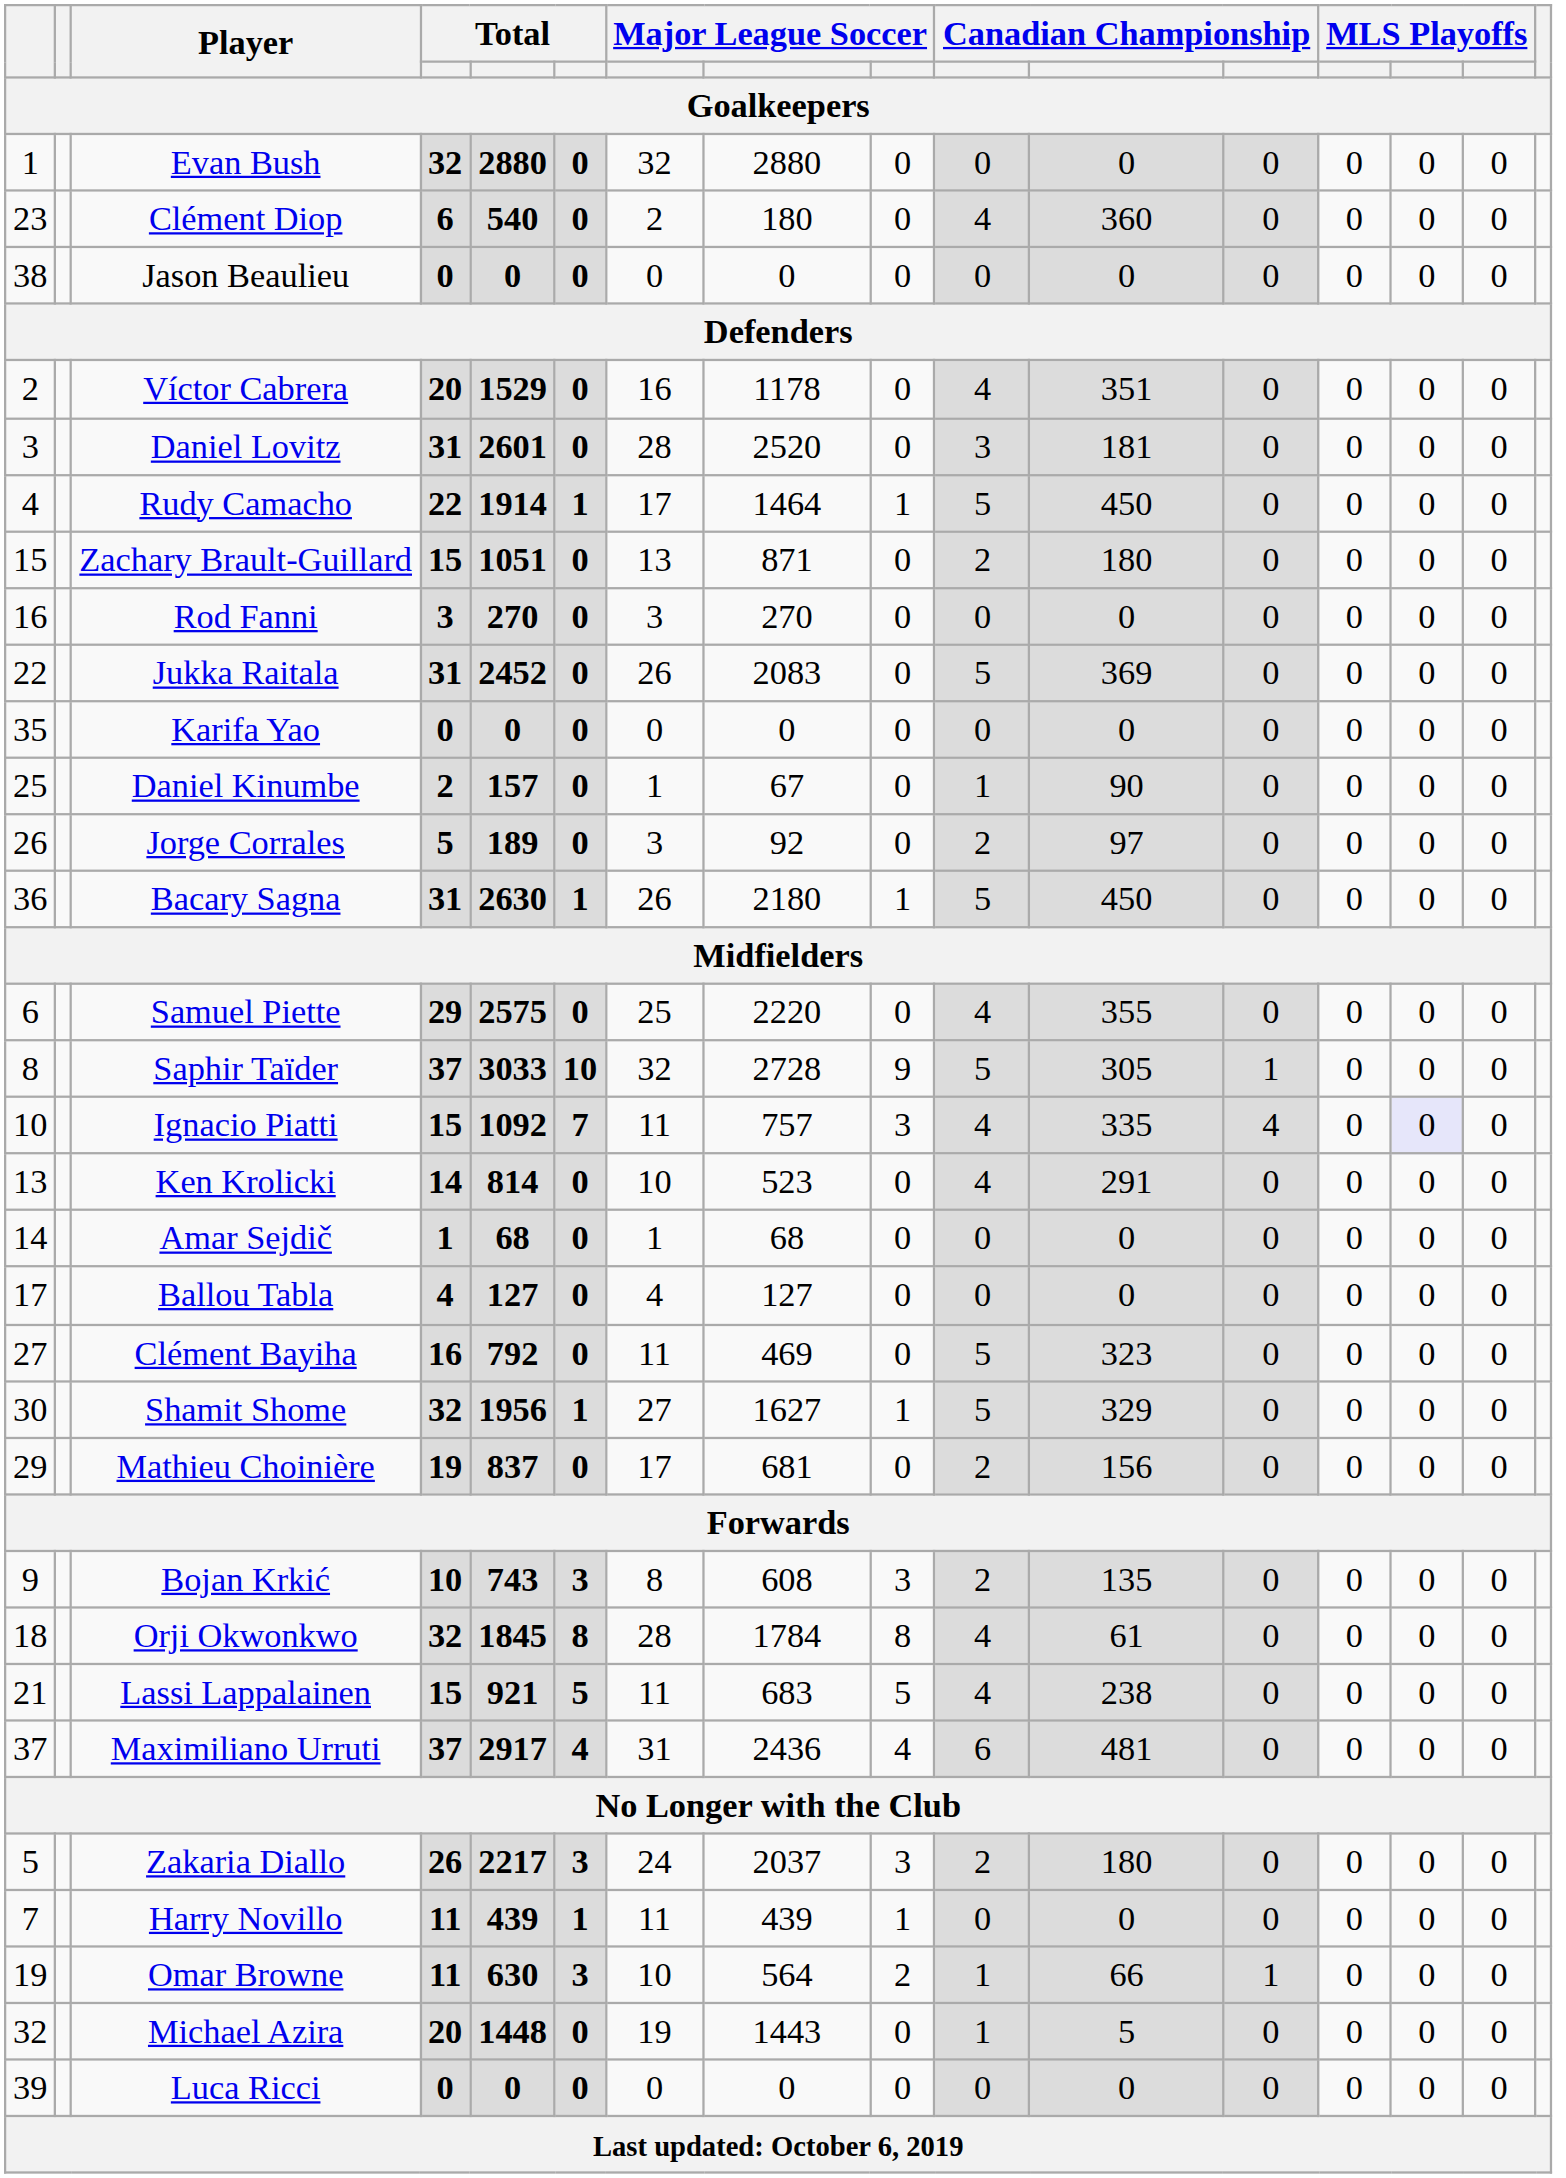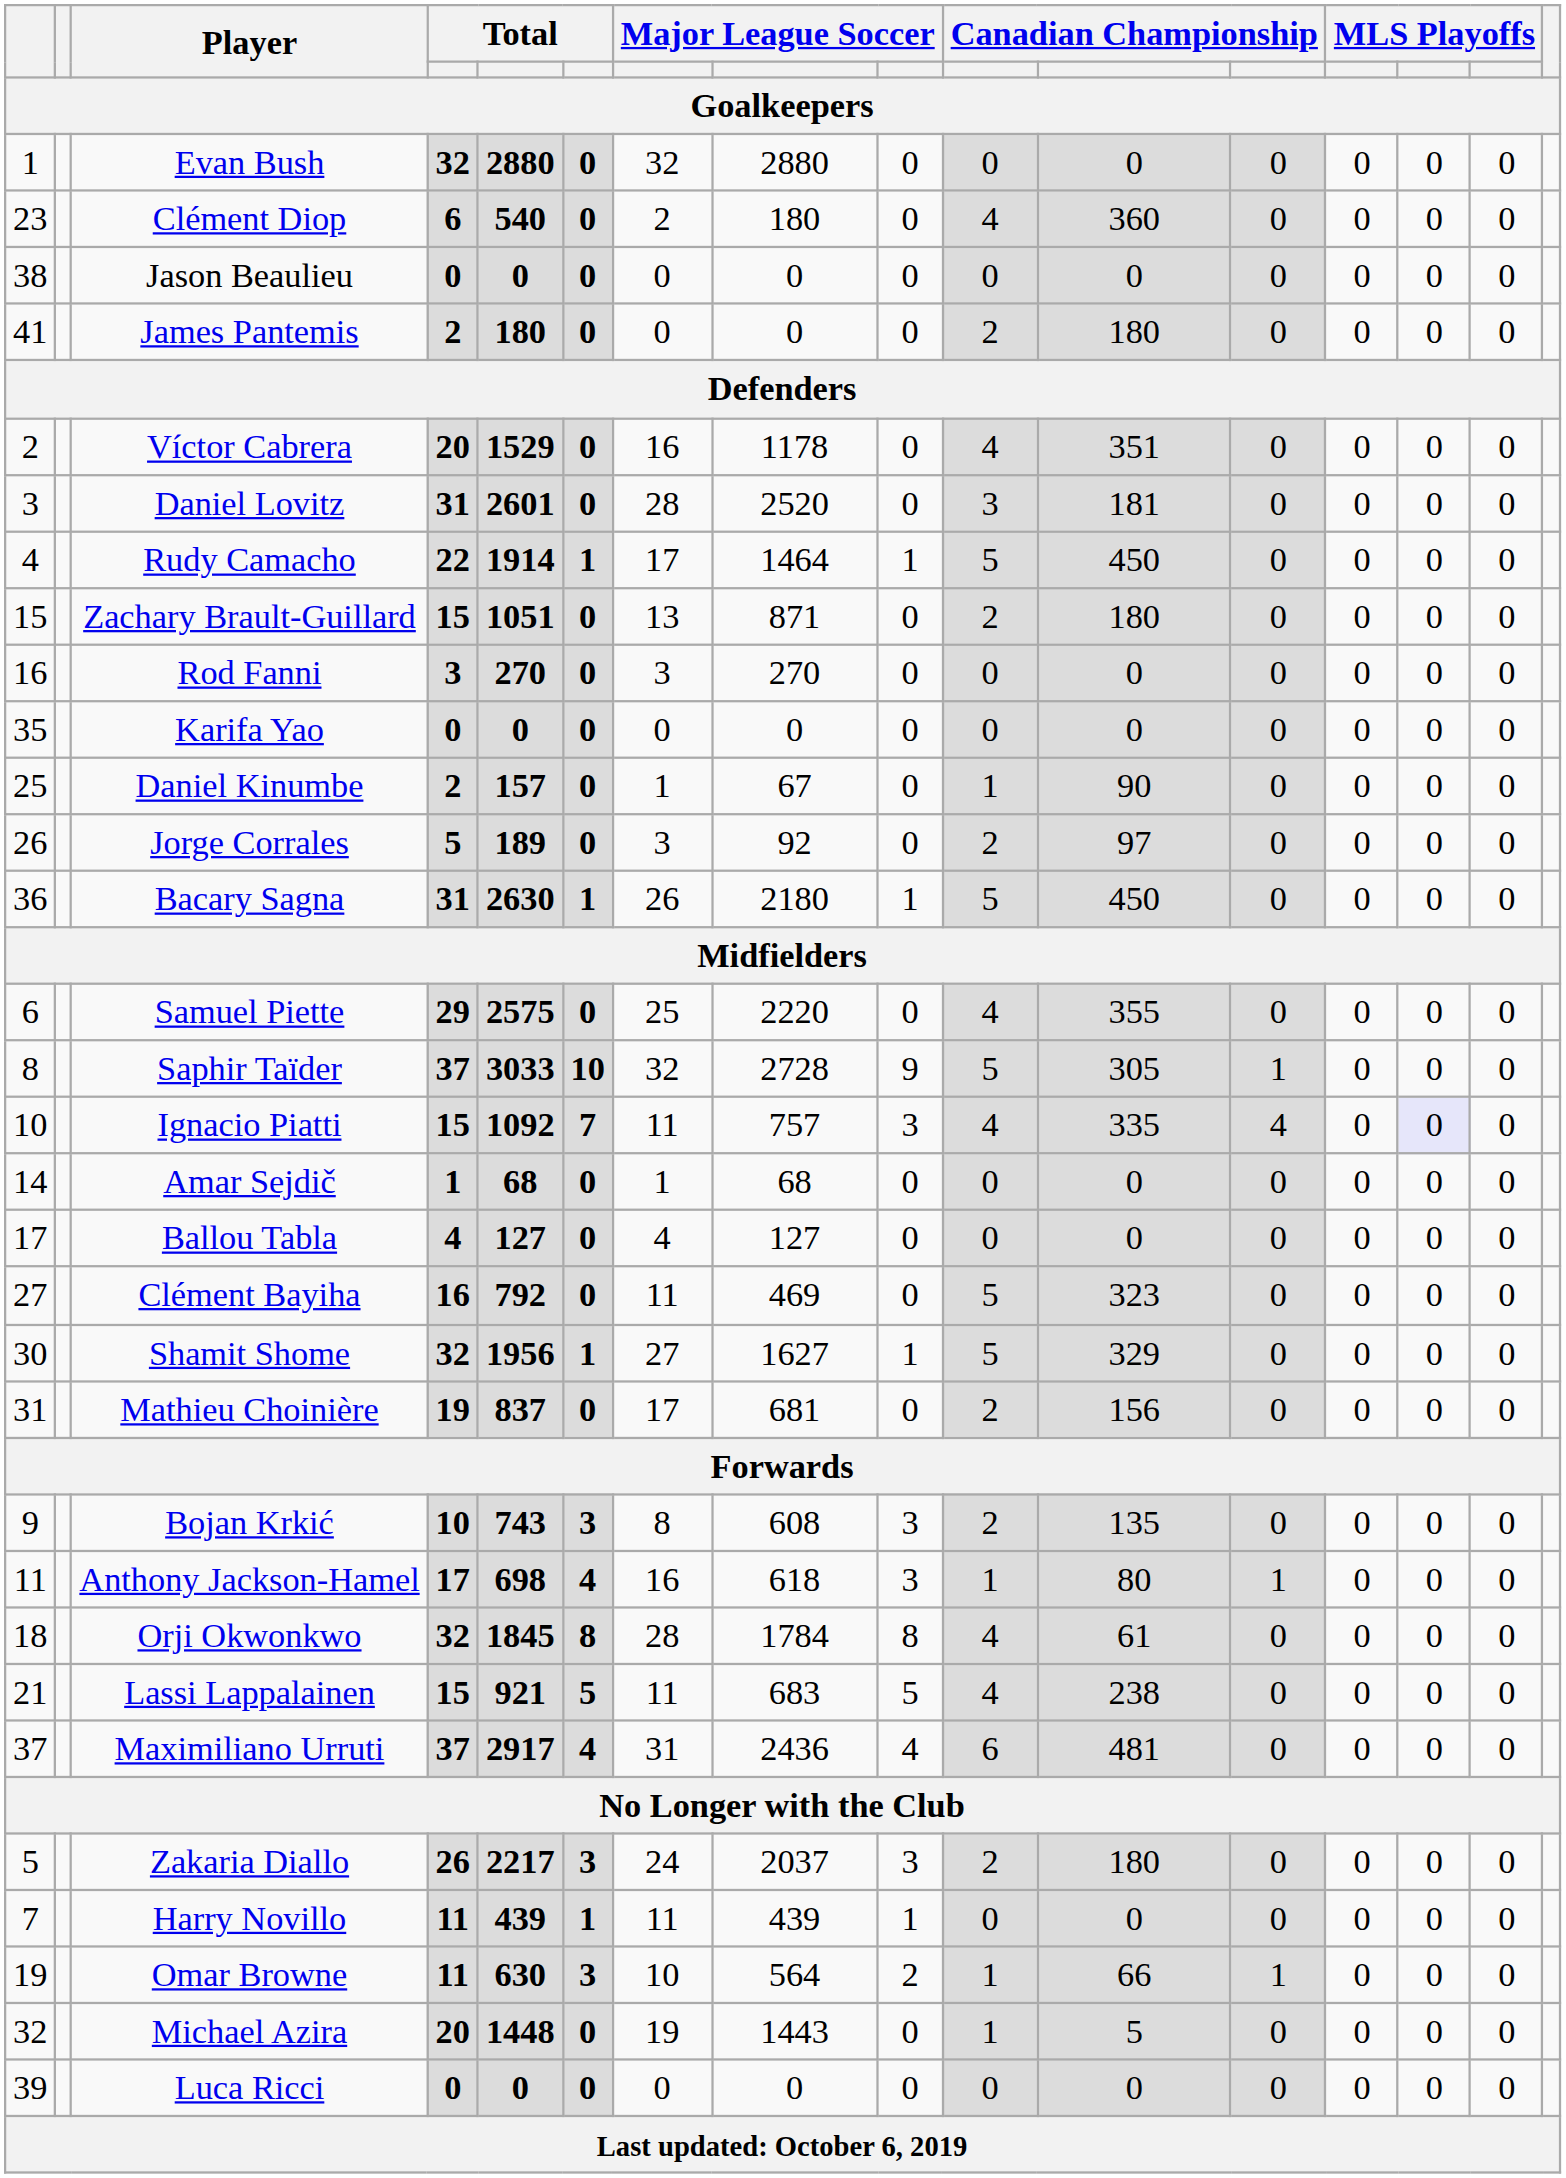+ row: 41 | James Pantemis | 2 | 180 | 0 | 0 | 0 | 0 | 2 | 180 | 0 | 0 | 0 | 0
- row: 22 | Jukka Raitala | 31 | 2452 | 0 | 26 | 2083 | 0 | 5 | 369 | 0 | 0 | 0 | 0
- row: 13 | Ken Krolicki | 14 | 814 | 0 | 10 | 523 | 0 | 4 | 291 | 0 | 0 | 0 | 0
Mathieu Choinière | column 1: 29 -> 31
+ row: 11 | Anthony Jackson-Hamel | 17 | 698 | 4 | 16 | 618 | 3 | 1 | 80 | 1 | 0 | 0 | 0
